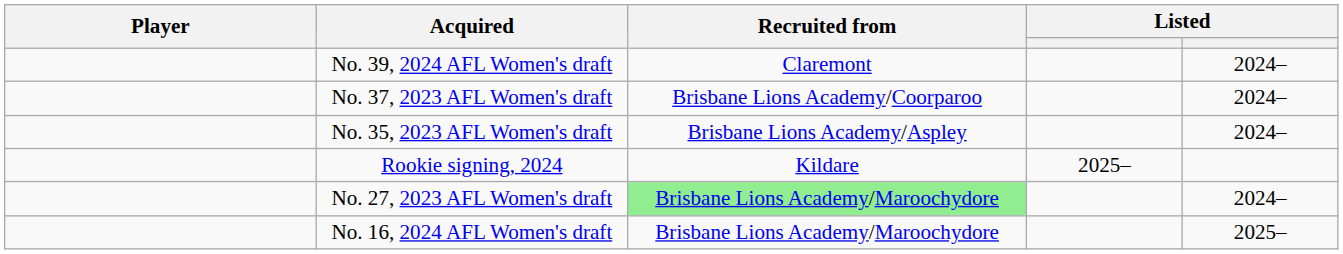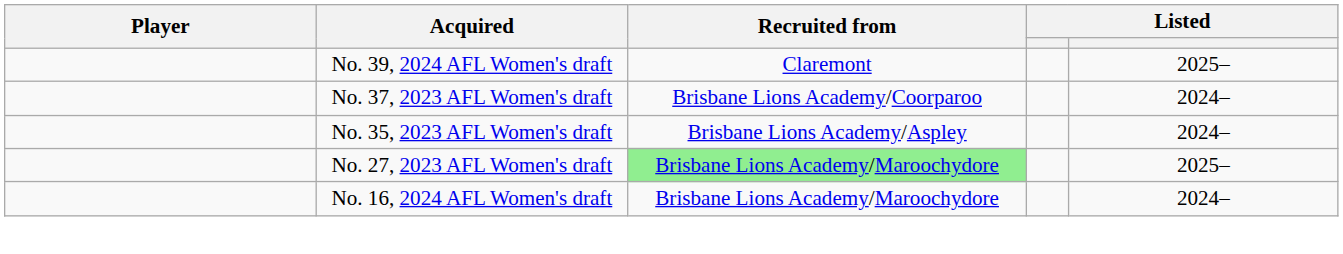No. 39, 2024 AFL Women's draft | column 5: 2024– -> 2025–
- row: Rookie signing, 2024 | Kildare | 2025–
No. 27, 2023 AFL Women's draft | column 5: 2024– -> 2025–
No. 16, 2024 AFL Women's draft | column 5: 2025– -> 2024–
